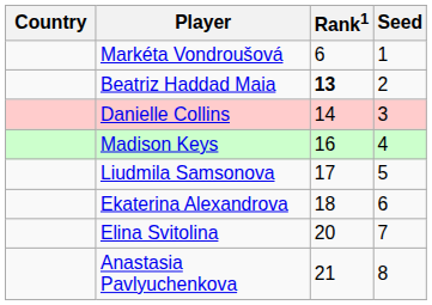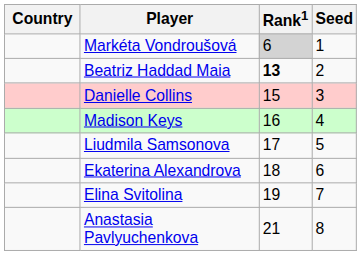Markéta Vondroušová | Rank1: no background -> lightgrey background
Danielle Collins | Rank1: 14 -> 15
Elina Svitolina | Rank1: 20 -> 19
